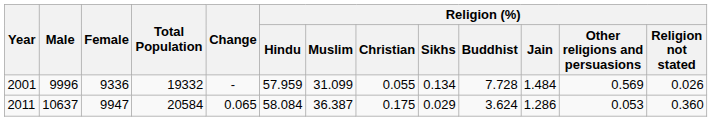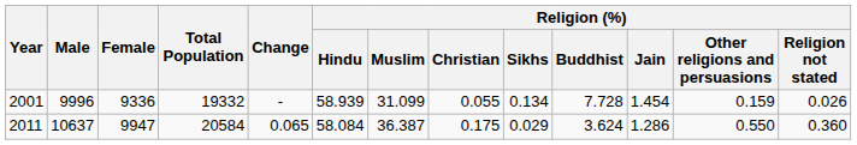2001 | Religion (%) / Hindu: 57.959 -> 58.939
2001 | Religion (%) / Jain: 1.484 -> 1.454
2001 | Religion (%) / Other religions and persuasions: 0.569 -> 0.159
2011 | Religion (%) / Other religions and persuasions: 0.053 -> 0.550
